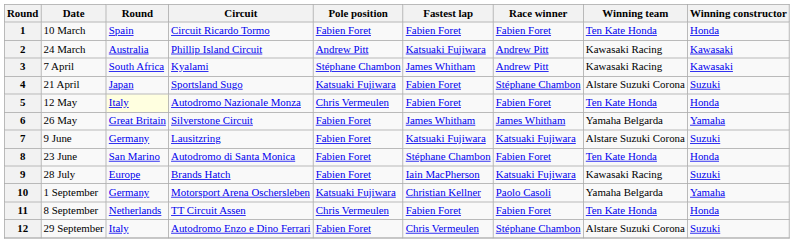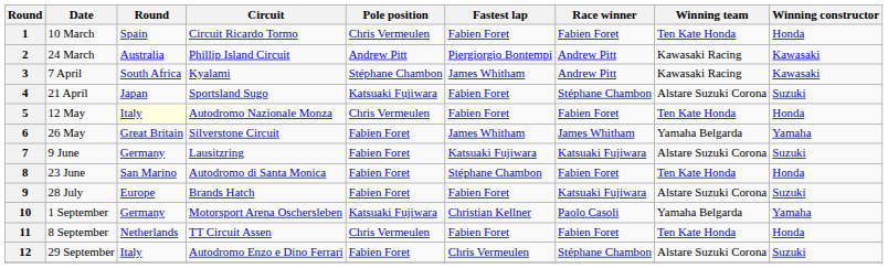1 | Pole position: Fabien Foret -> Chris Vermeulen
2 | Fastest lap: Katsuaki Fujiwara -> Piergiorgio Bontempi
9 | Fastest lap: Iain MacPherson -> Fabien Foret
9 | Winning team: Kawasaki Racing -> Alstare Suzuki Corona
